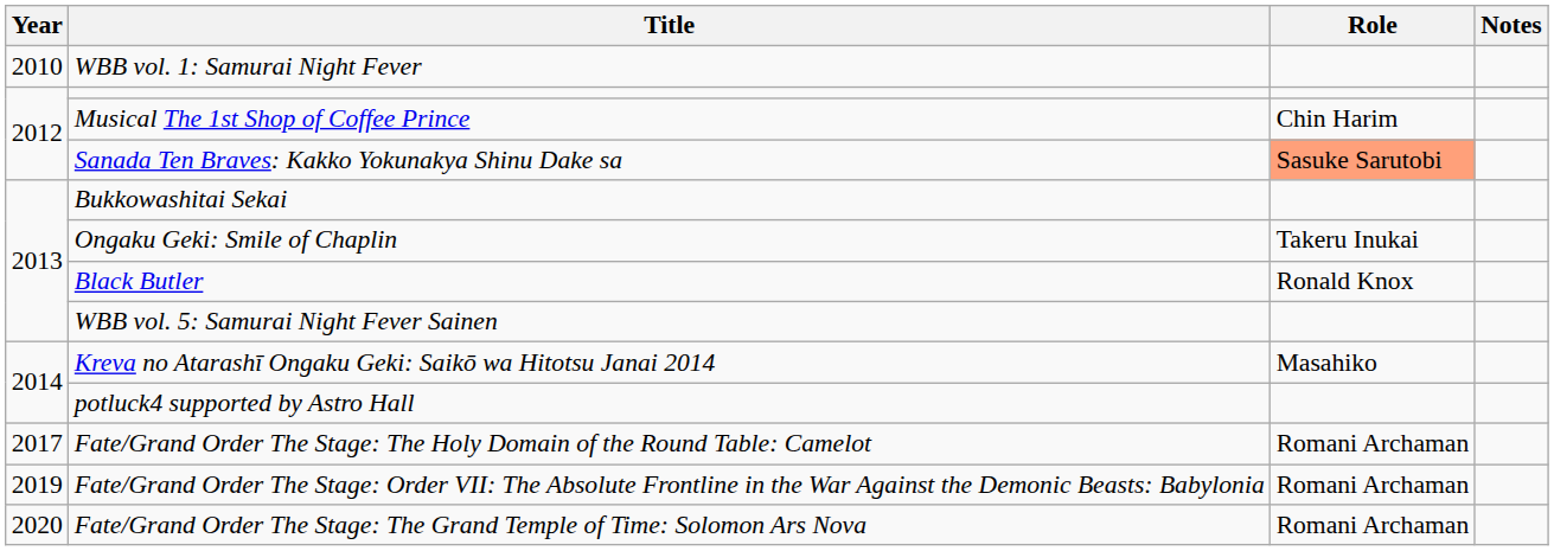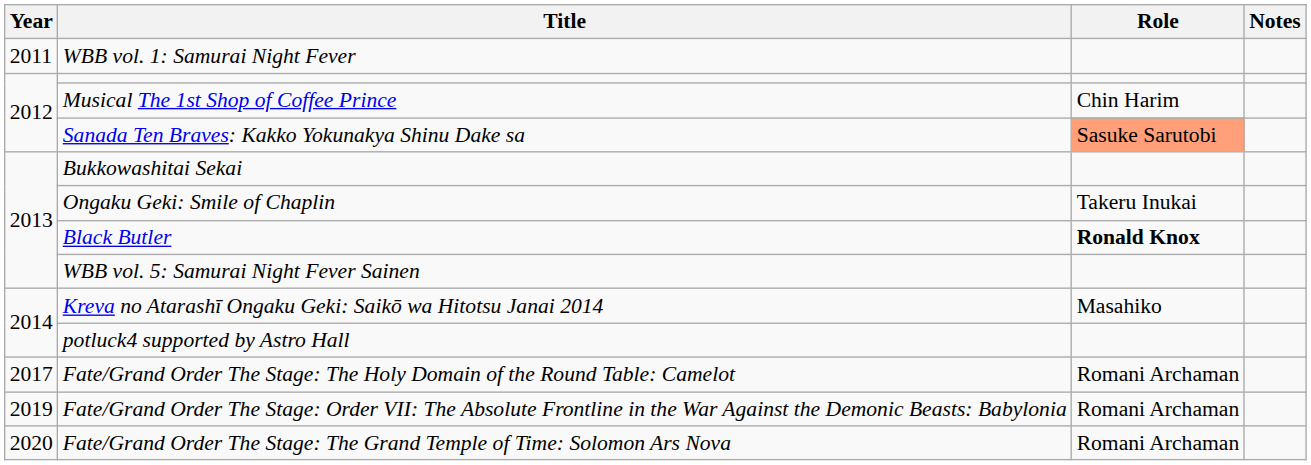WBB vol. 1: Samurai Night Fever | Year: 2010 -> 2011
Black Butler | Role: normal -> bold
